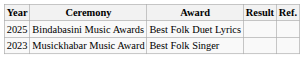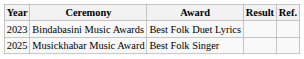Bindabasini Music Awards | Year: 2025 -> 2023
Musickhabar Music Award | Year: 2023 -> 2025
